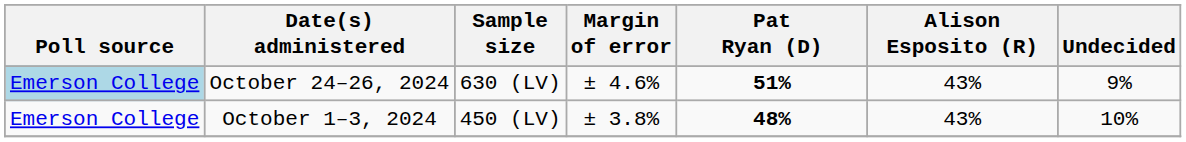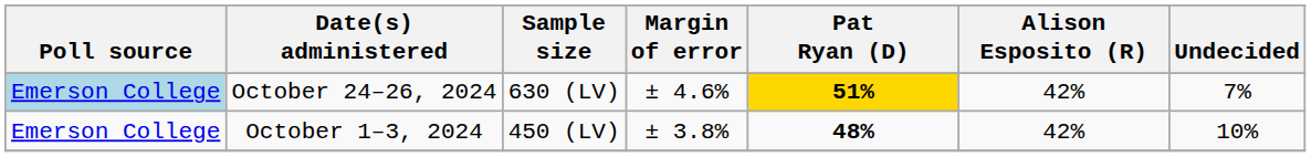October 24–26, 2024 | Pat Ryan (D): no background -> gold background
October 24–26, 2024 | Alison Esposito (R): 43% -> 42%
October 24–26, 2024 | Undecided: 9% -> 7%
October 1–3, 2024 | Alison Esposito (R): 43% -> 42%
